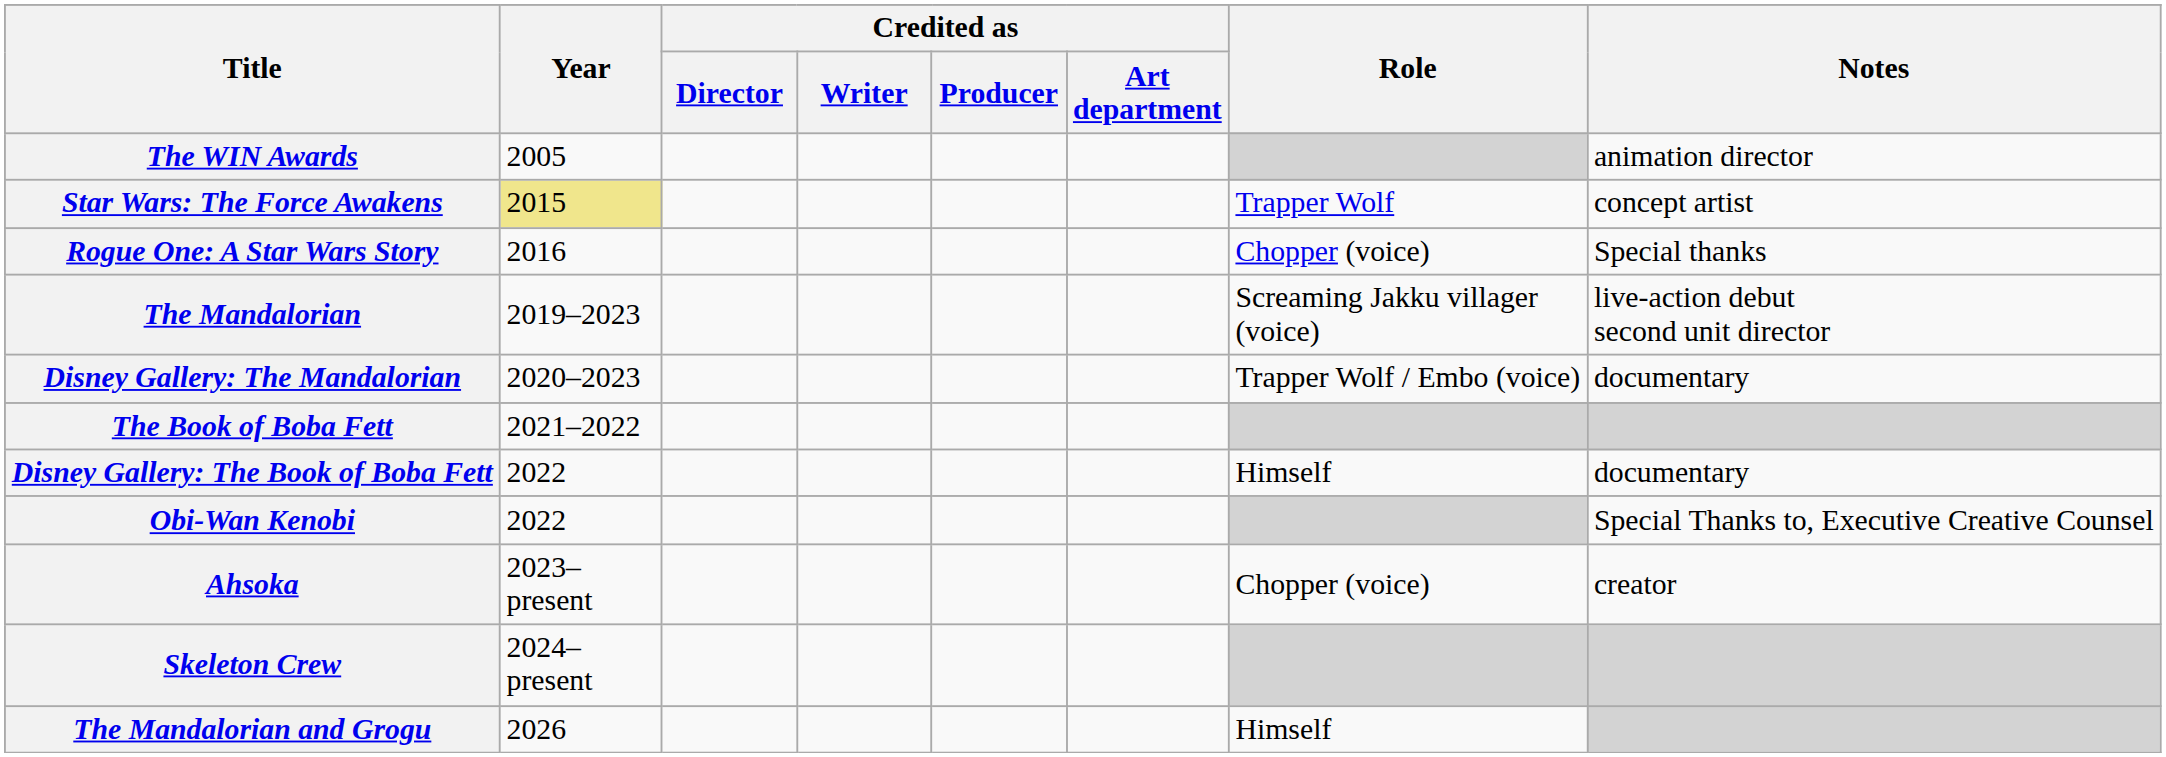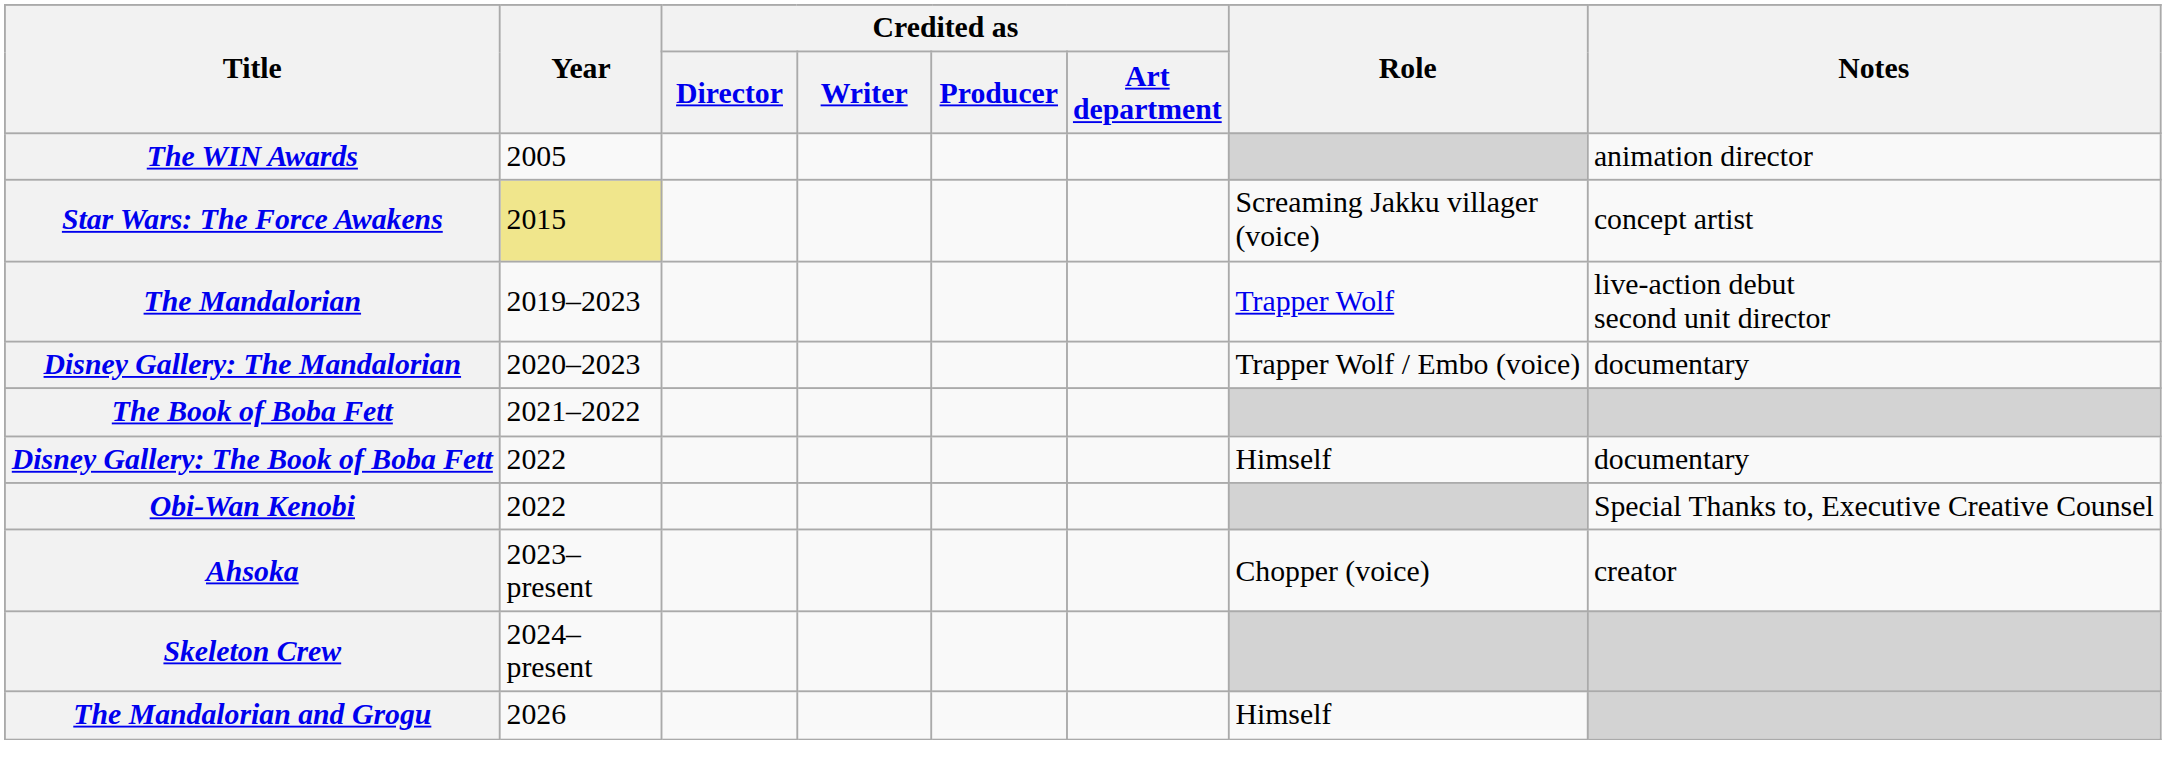Star Wars: The Force Awakens | Role: Trapper Wolf -> Screaming Jakku villager (voice)
- row: Rogue One: A Star Wars Story | 2016 | Chopper (voice) | Special thanks
The Mandalorian | Role: Screaming Jakku villager (voice) -> Trapper Wolf
